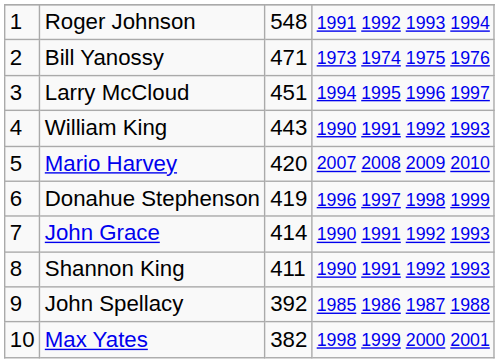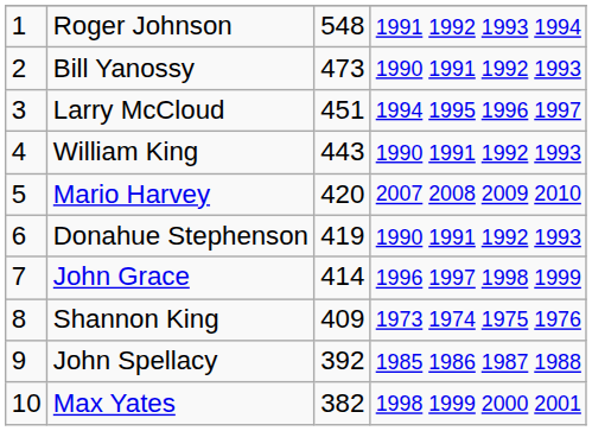Bill Yanossy | column 3: 471 -> 473
Bill Yanossy | column 4: 1973 1974 1975 1976 -> 1990 1991 1992 1993
Donahue Stephenson | column 4: 1996 1997 1998 1999 -> 1990 1991 1992 1993
John Grace | column 4: 1990 1991 1992 1993 -> 1996 1997 1998 1999
Shannon King | column 3: 411 -> 409
Shannon King | column 4: 1990 1991 1992 1993 -> 1973 1974 1975 1976
